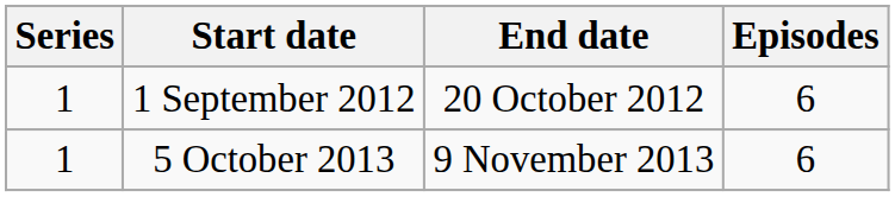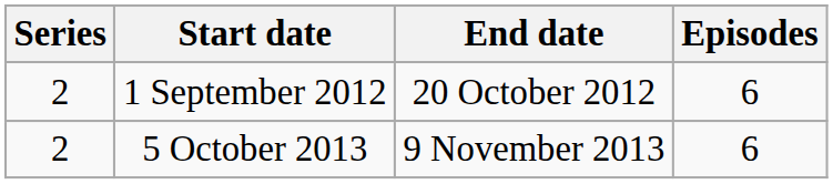1 September 2012 | Series: 1 -> 2
5 October 2013 | Series: 1 -> 2
